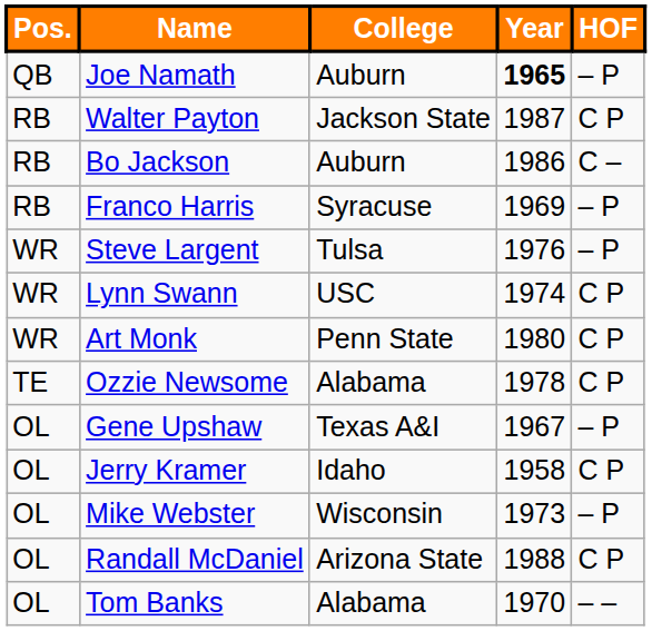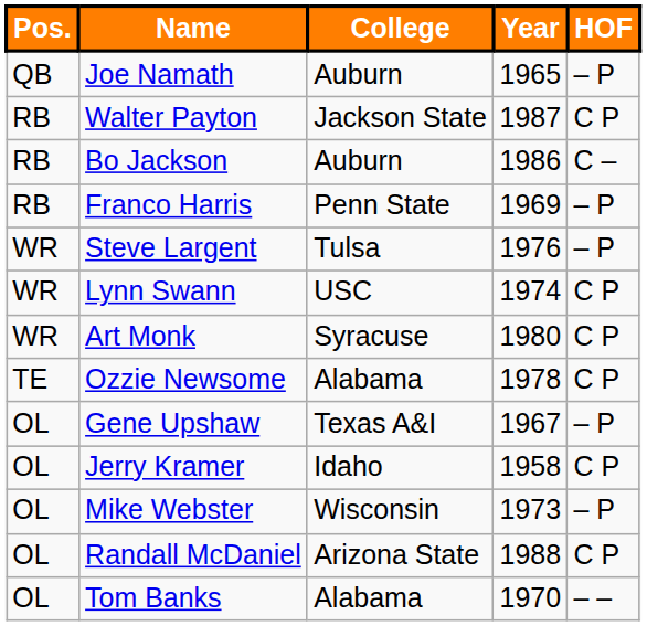Joe Namath | Year: bold -> normal
Franco Harris | College: Syracuse -> Penn State
Art Monk | College: Penn State -> Syracuse
